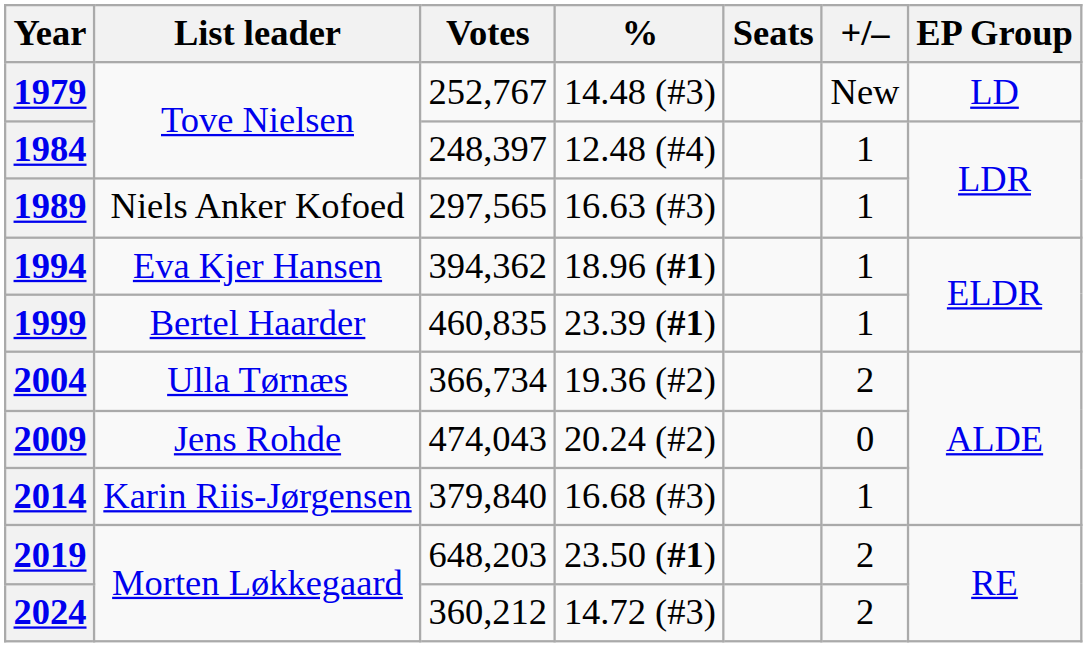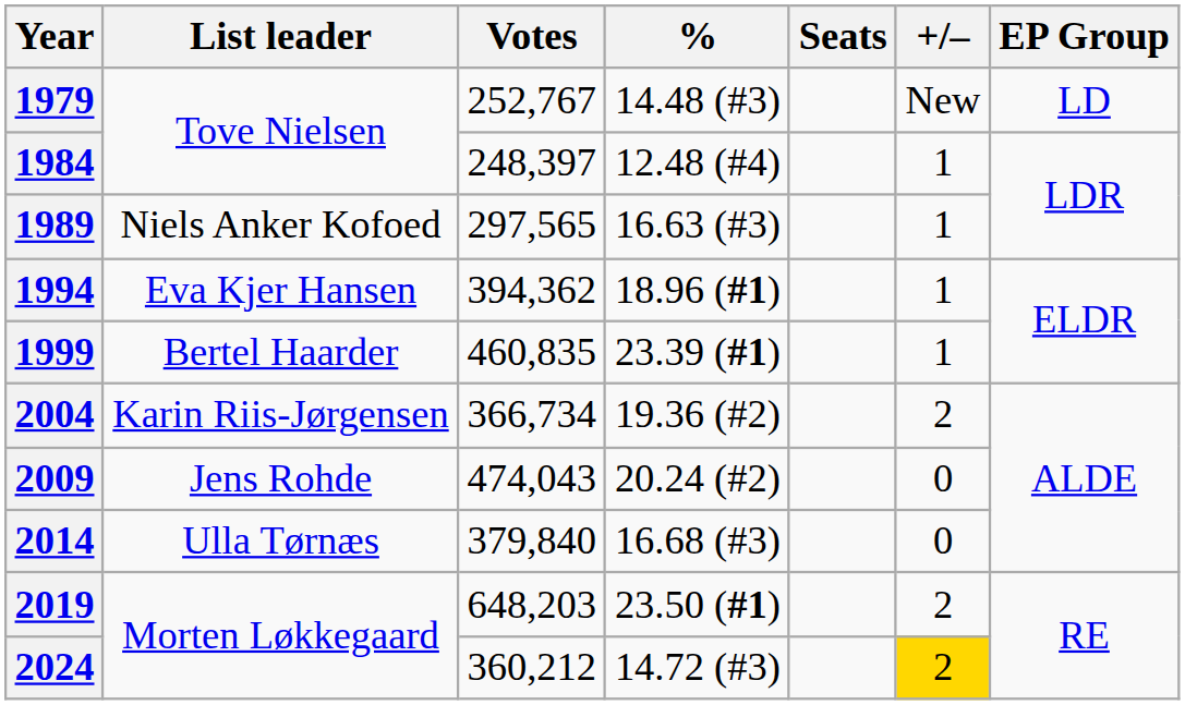2004 | List leader: Ulla Tørnæs -> Karin Riis-Jørgensen
2014 | List leader: Karin Riis-Jørgensen -> Ulla Tørnæs
2014 | +/–: 1 -> 0
2024 | +/–: no background -> gold background
